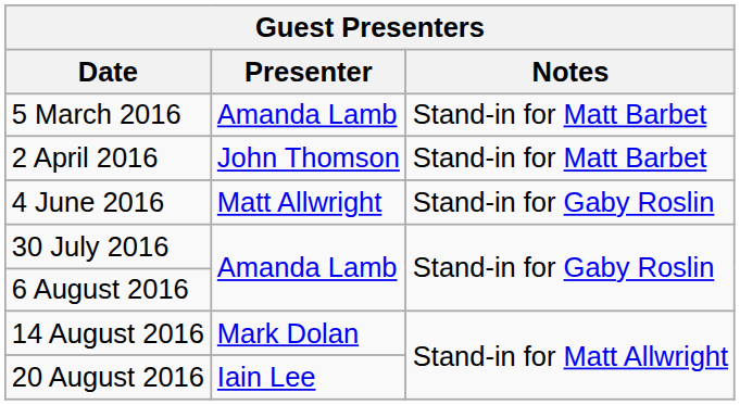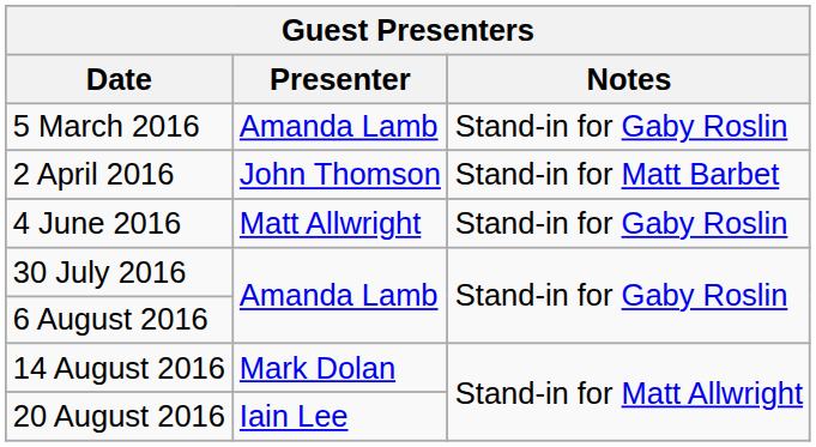5 March 2016 | Notes: Stand-in for Matt Barbet -> Stand-in for Gaby Roslin
